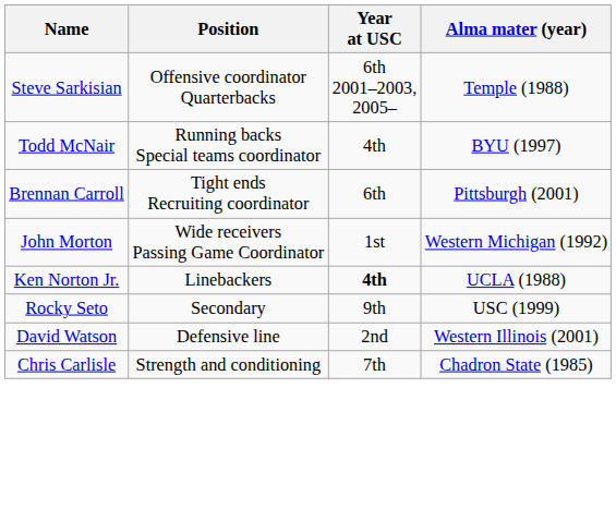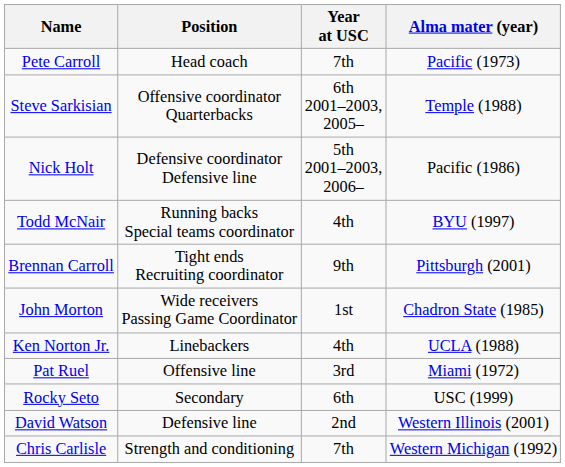+ row: Pete Carroll | Head coach | 7th | Pacific (1973)
+ row: Nick Holt | Defensive coordinator Defensive line | 5th 2001–2003, 2006– | Pacific (1986)
Brennan Carroll | Year at USC: 6th -> 9th
John Morton | Alma mater (year): Western Michigan (1992) -> Chadron State (1985)
Ken Norton Jr. | Year at USC: bold -> normal
+ row: Pat Ruel | Offensive line | 3rd | Miami (1972)
Rocky Seto | Year at USC: 9th -> 6th
Chris Carlisle | Alma mater (year): Chadron State (1985) -> Western Michigan (1992)
